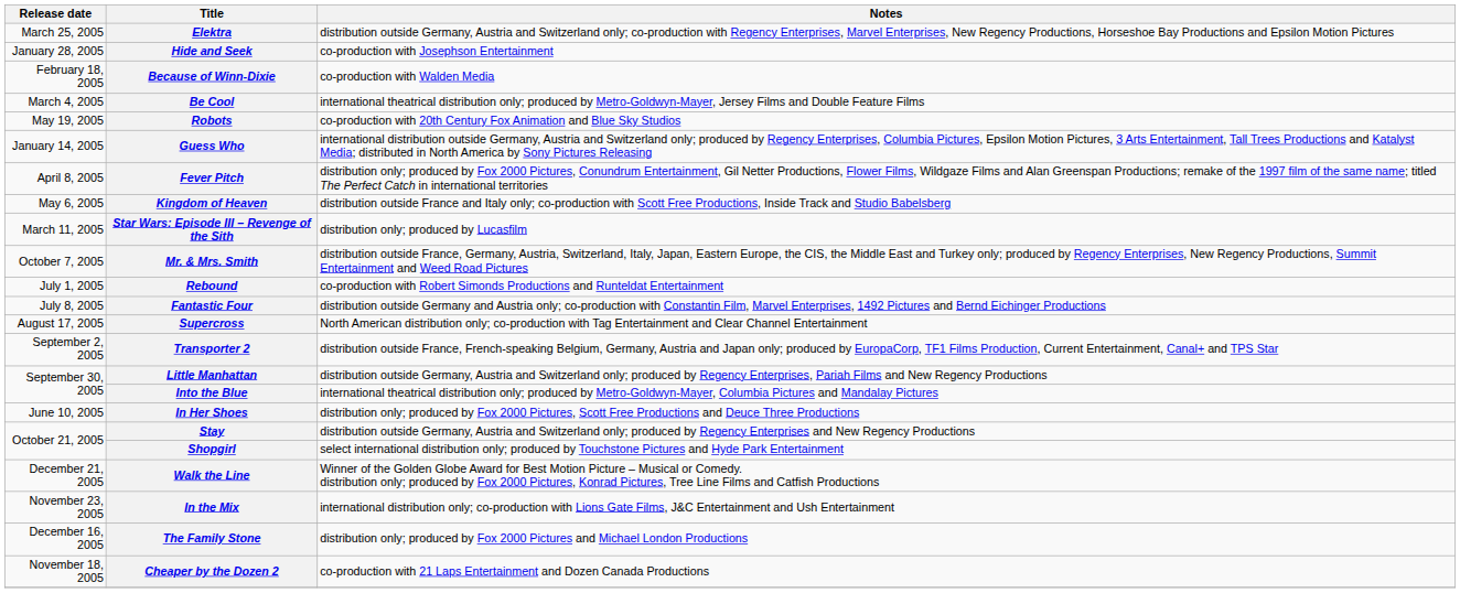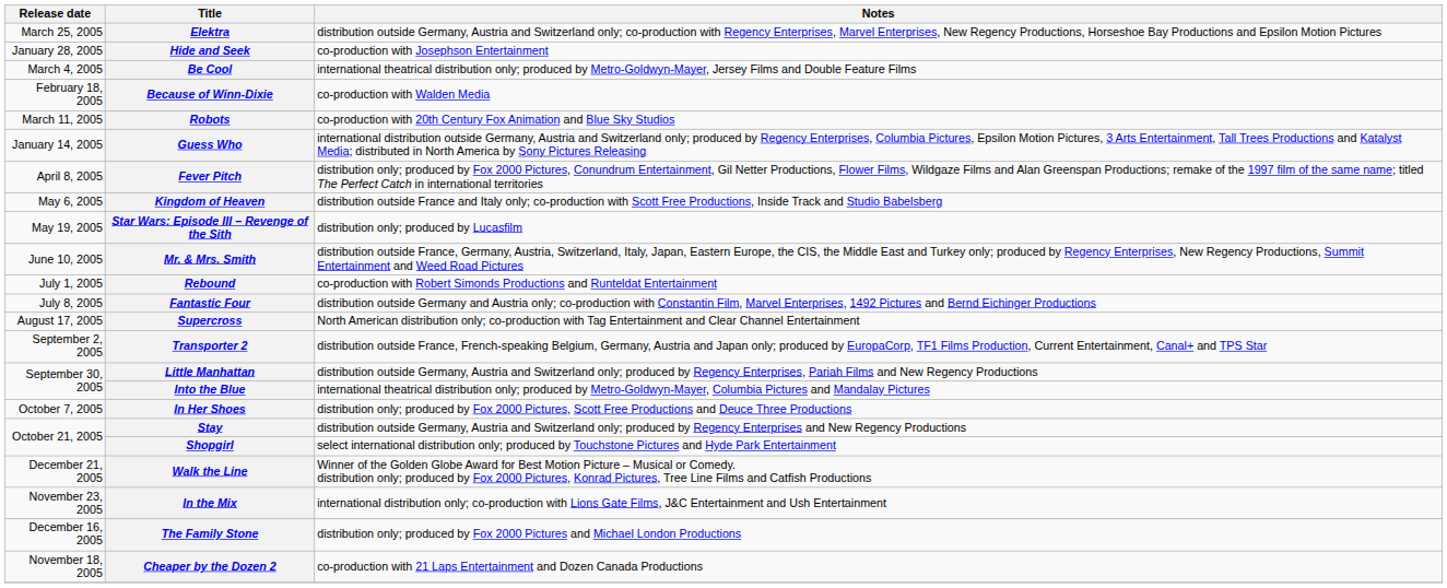rows swapped: Because of Winn-Dixie <-> Be Cool
Robots | Release date: May 19, 2005 -> March 11, 2005
Star Wars: Episode III – Revenge of the Sith | Release date: March 11, 2005 -> May 19, 2005
Mr. & Mrs. Smith | Release date: October 7, 2005 -> June 10, 2005
In Her Shoes | Release date: June 10, 2005 -> October 7, 2005
